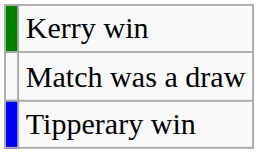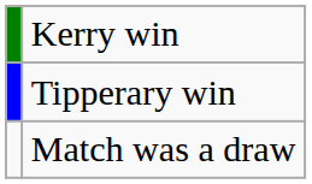rows swapped: Tipperary win <-> Match was a draw
